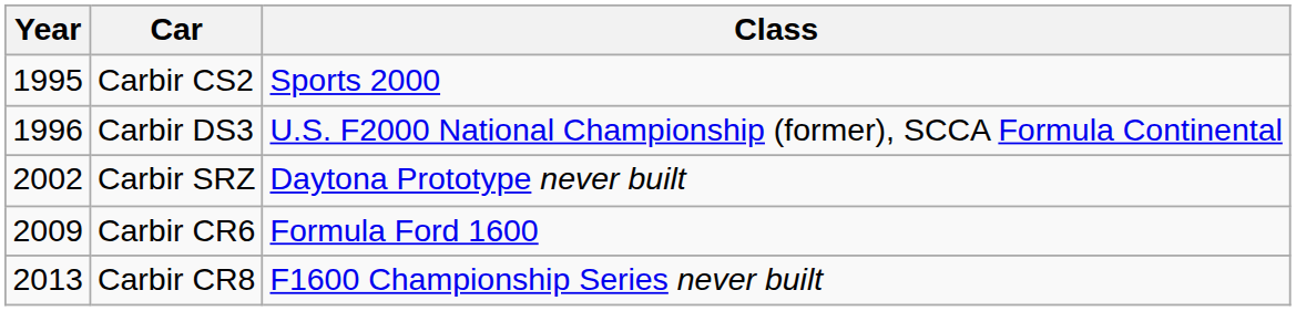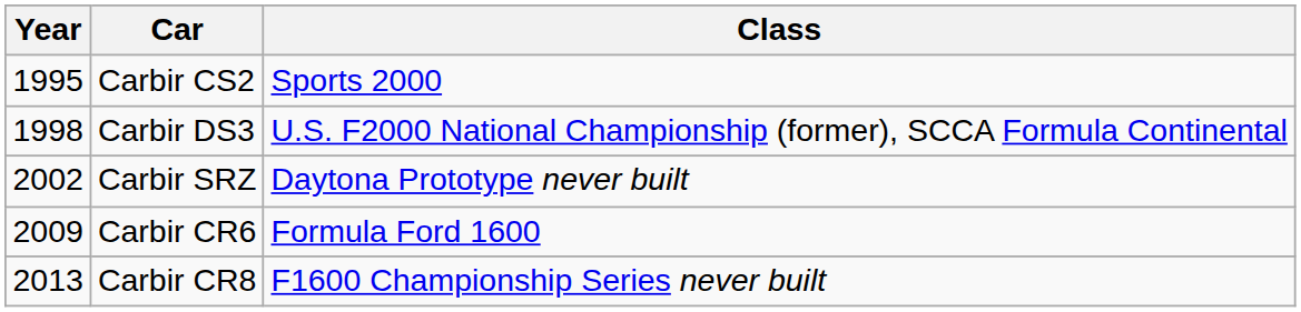Carbir DS3 | Year: 1996 -> 1998
